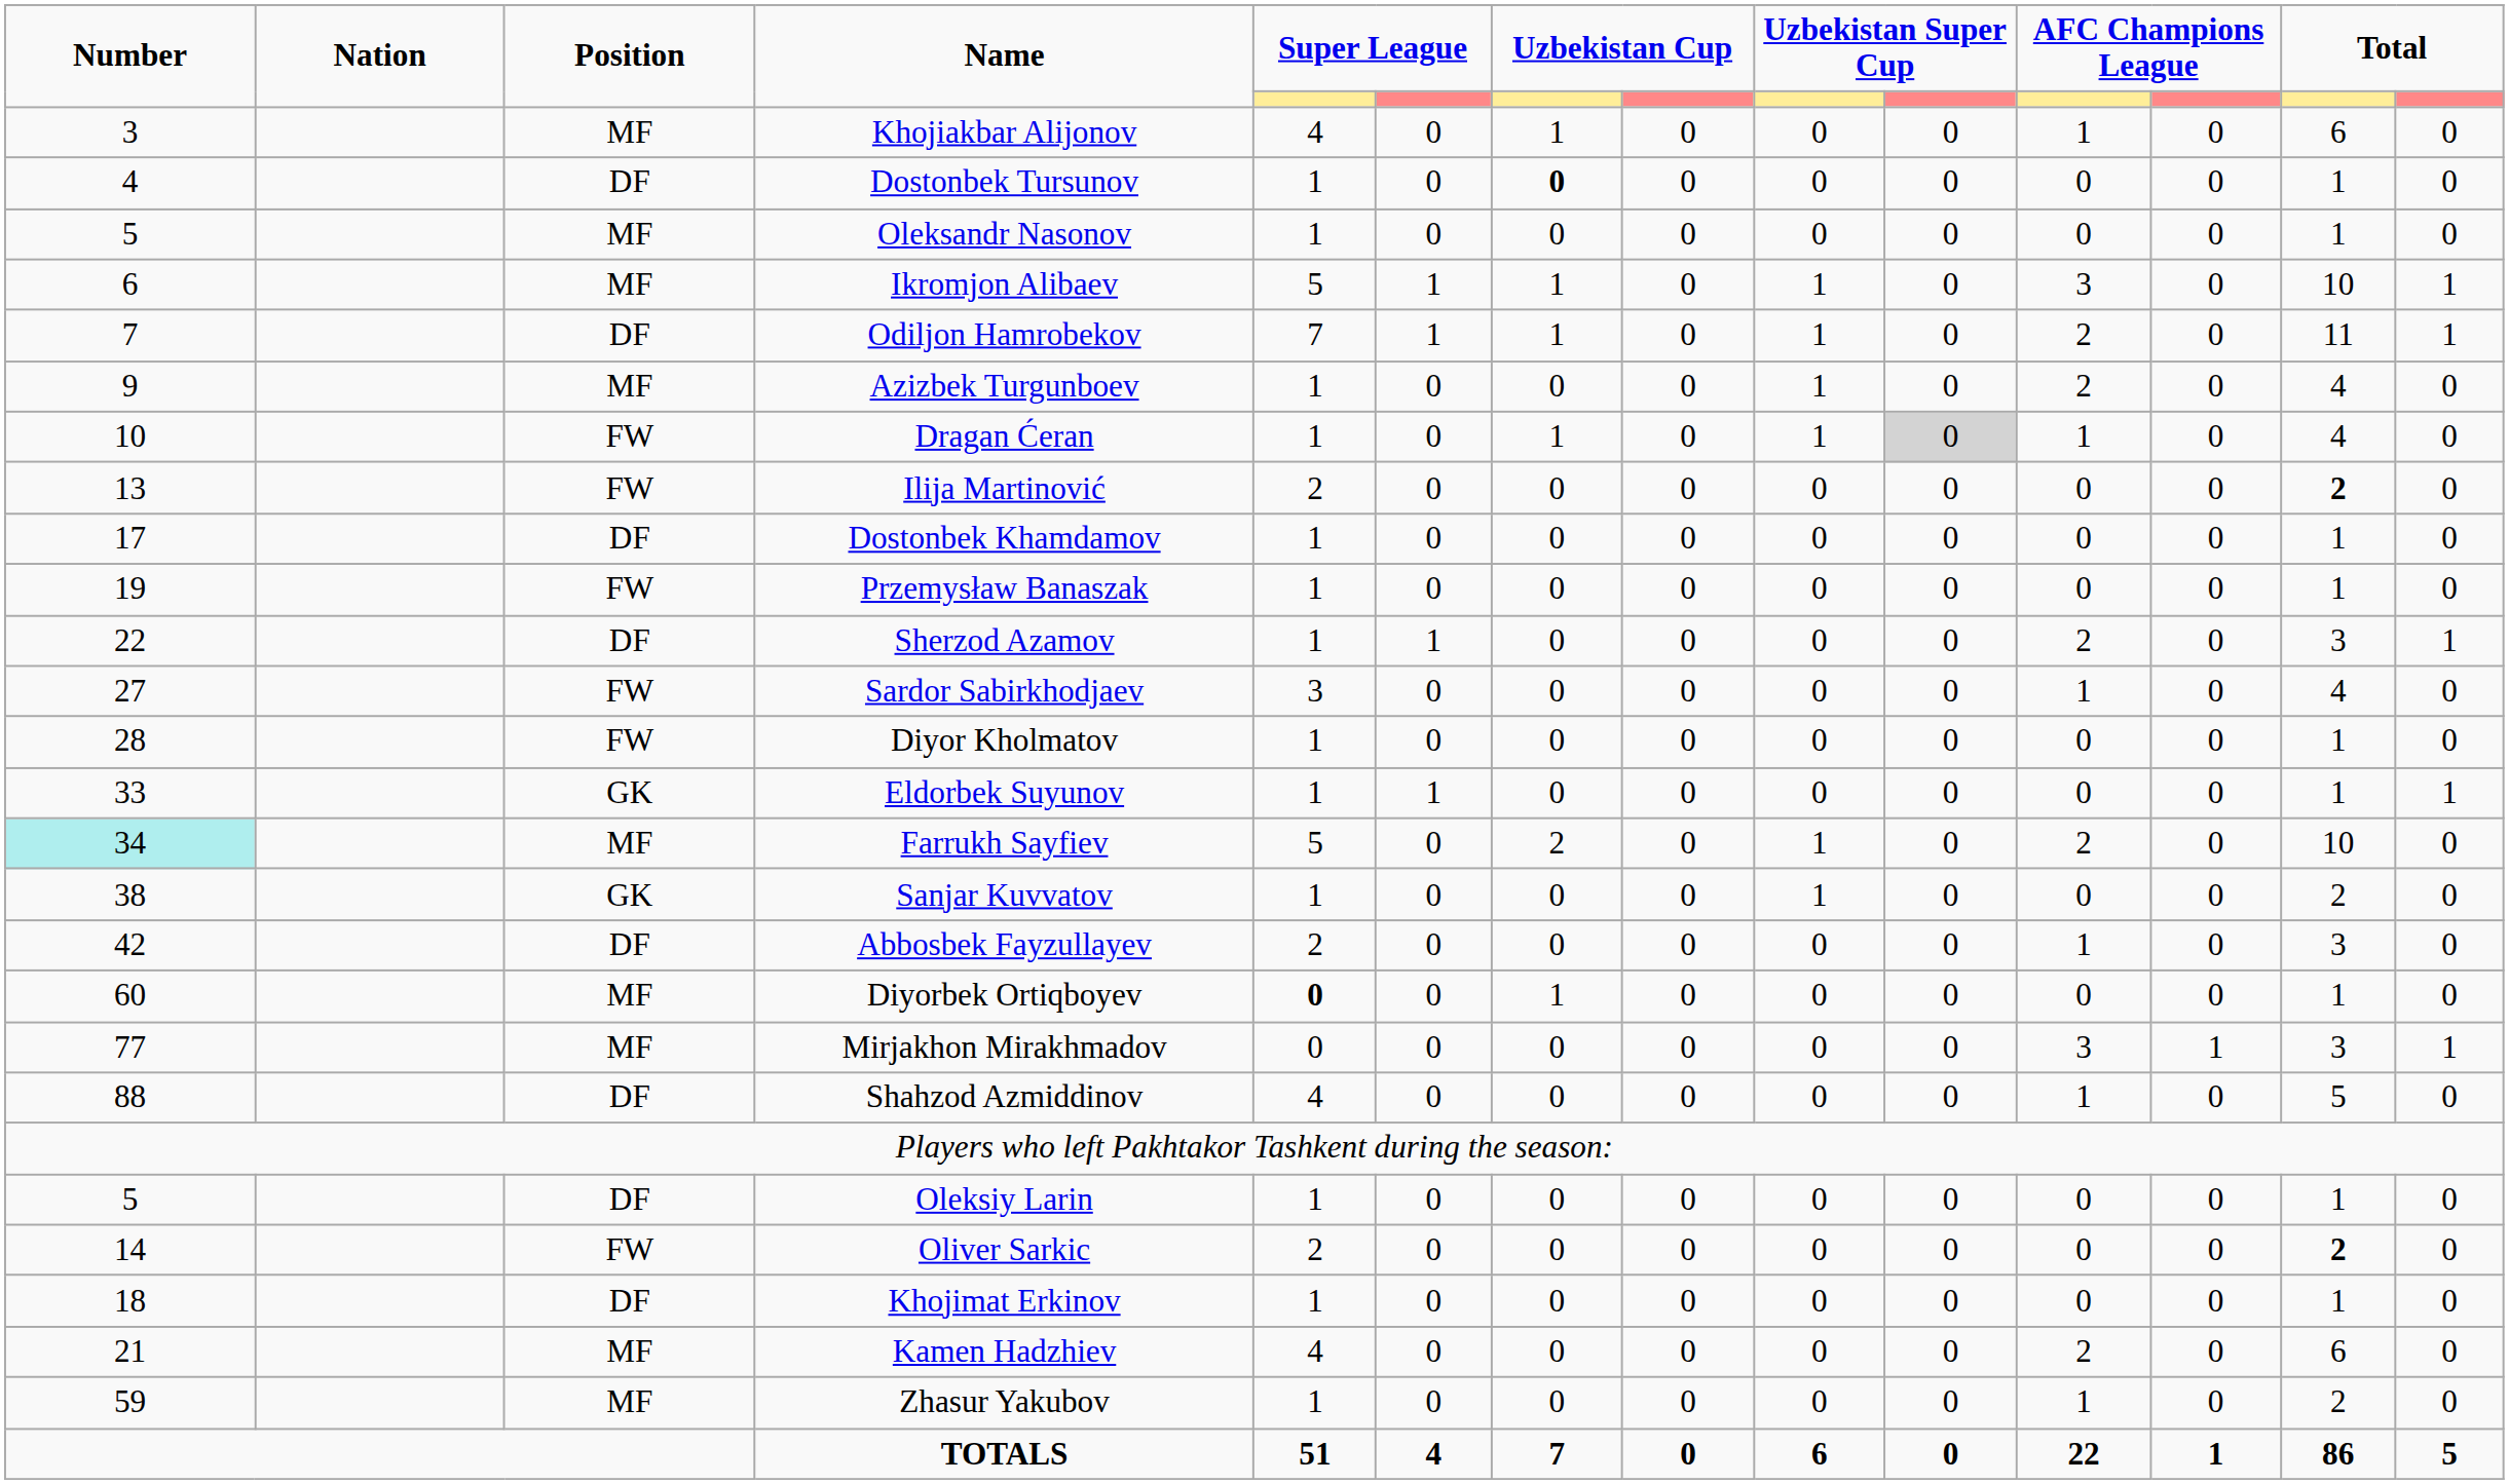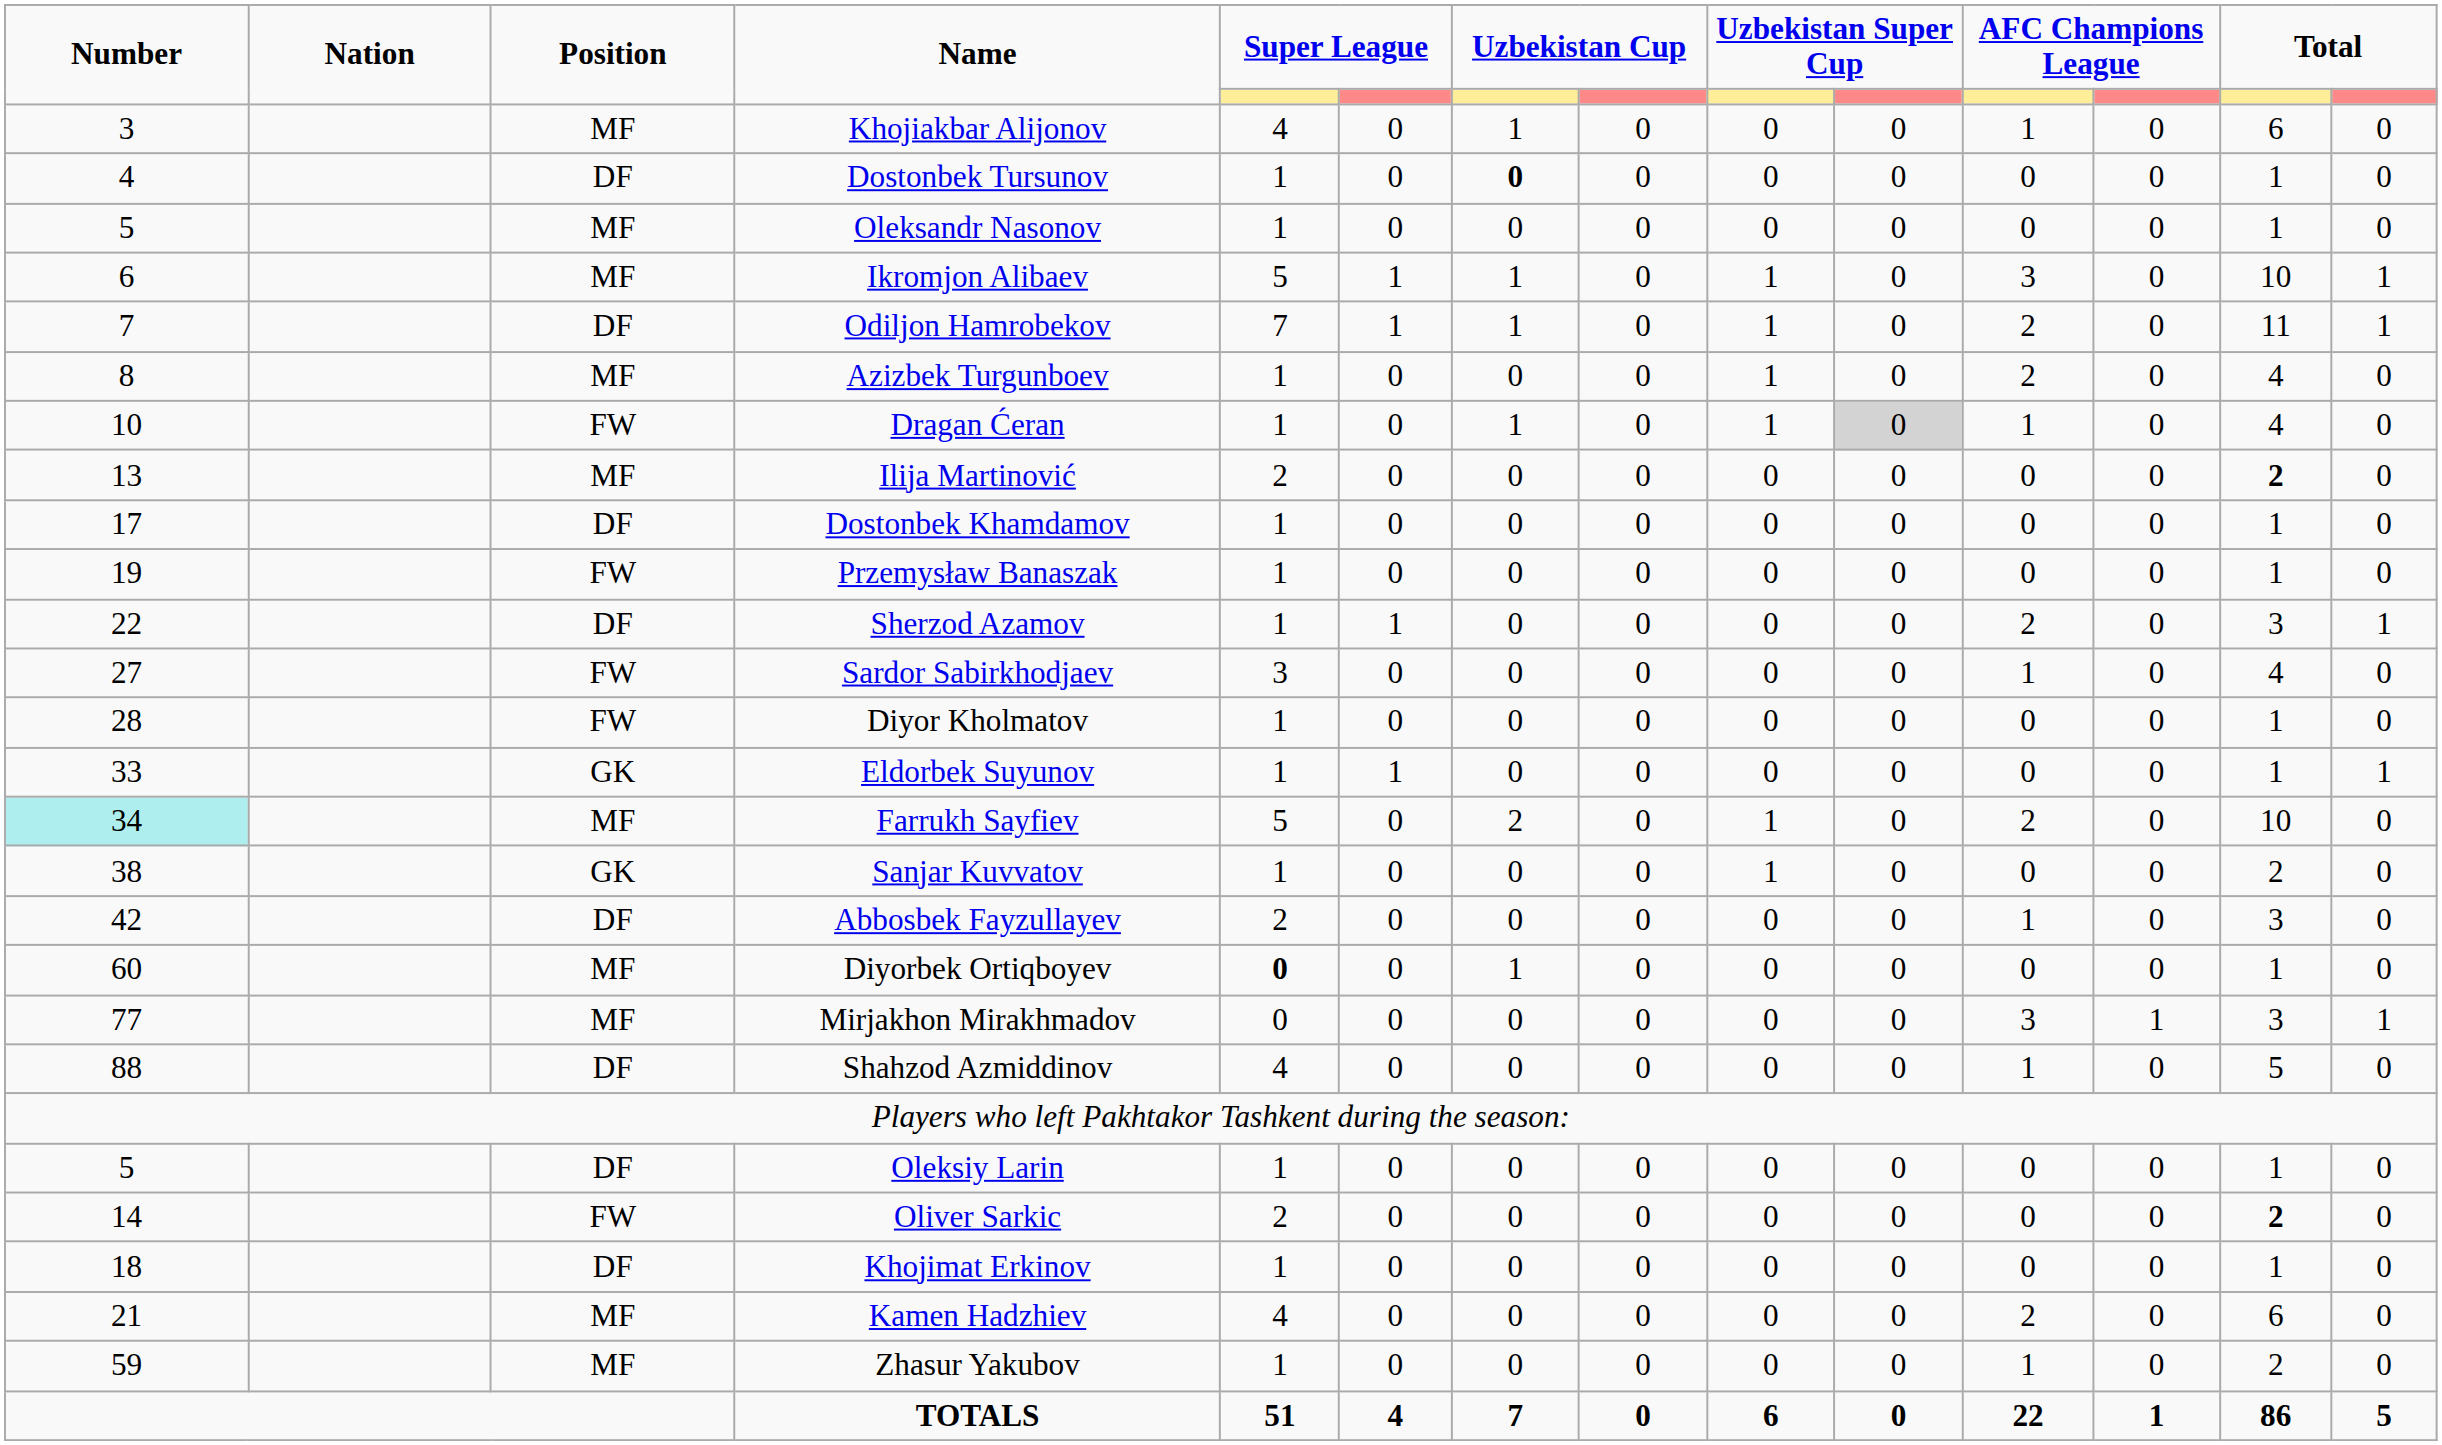Azizbek Turgunboev | Number: 9 -> 8
Ilija Martinović | Position: FW -> MF
